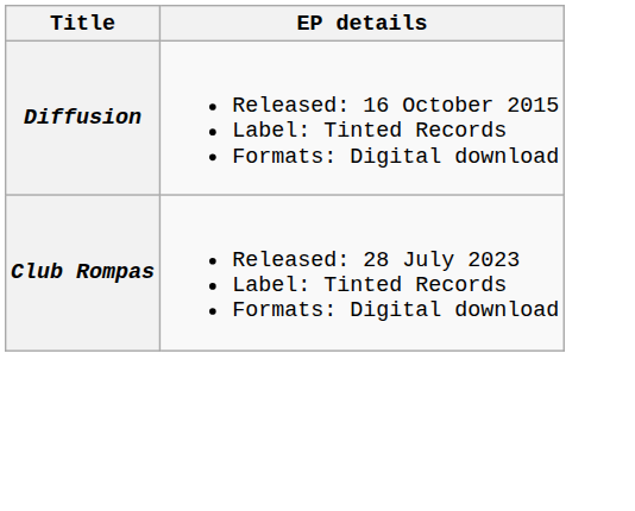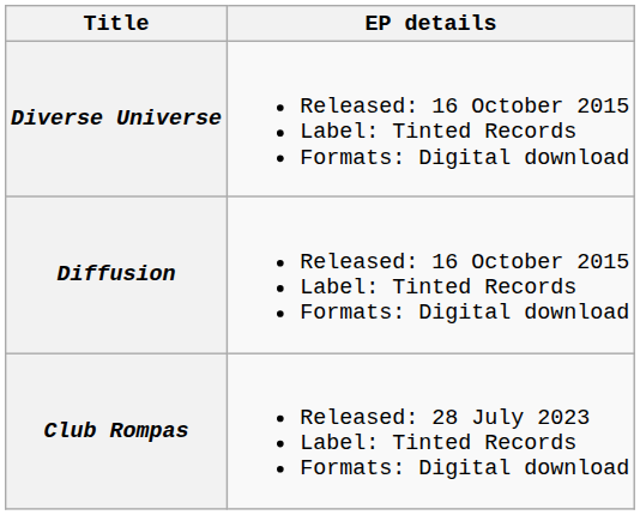+ row: Diverse Universe | Released: 16 October 2015 Label: Tinted Records Formats: Digital download
